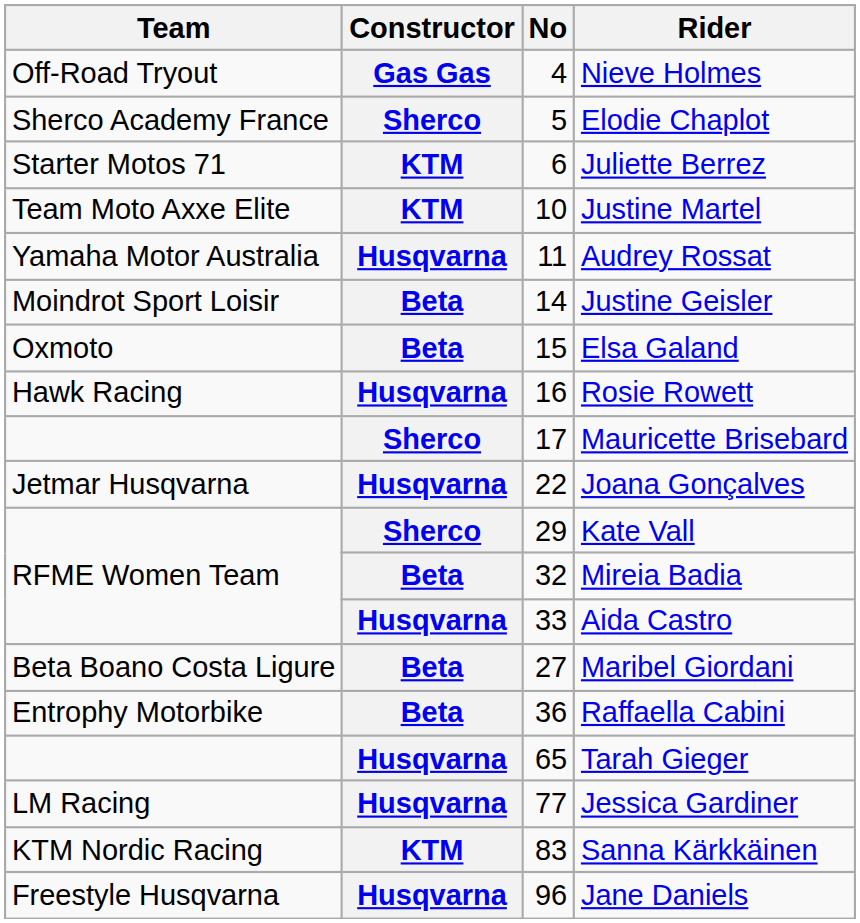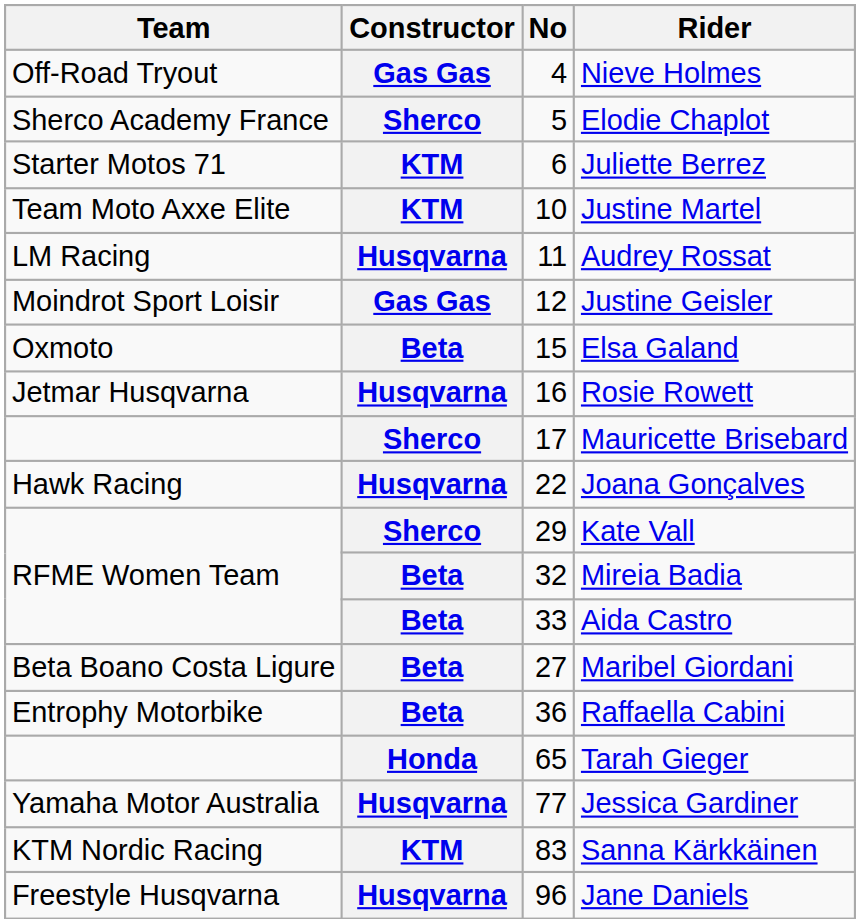Audrey Rossat | Team: Yamaha Motor Australia -> LM Racing
Justine Geisler | Constructor: Beta -> Gas Gas
Justine Geisler | No: 14 -> 12
Rosie Rowett | Team: Hawk Racing -> Jetmar Husqvarna
Joana Gonçalves | Team: Jetmar Husqvarna -> Hawk Racing
Aida Castro | Constructor: Husqvarna -> Beta
Tarah Gieger | Constructor: Husqvarna -> Honda
Jessica Gardiner | Team: LM Racing -> Yamaha Motor Australia
